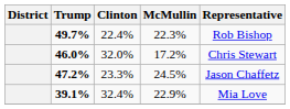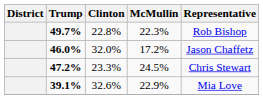49.7% | Clinton: 22.4% -> 22.8%
46.0% | Representative: Chris Stewart -> Jason Chaffetz
47.2% | Representative: Jason Chaffetz -> Chris Stewart
39.1% | Clinton: 32.4% -> 32.6%
